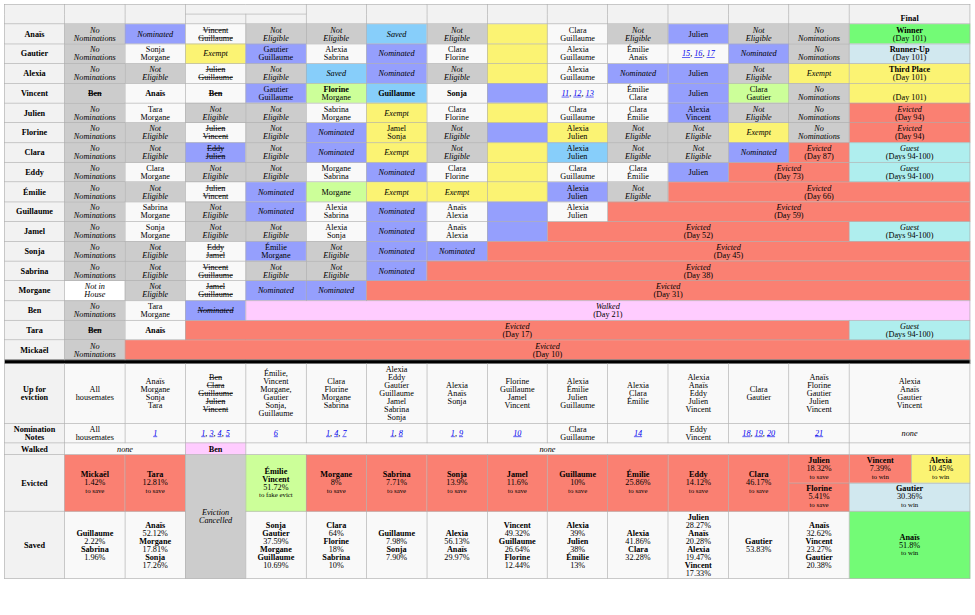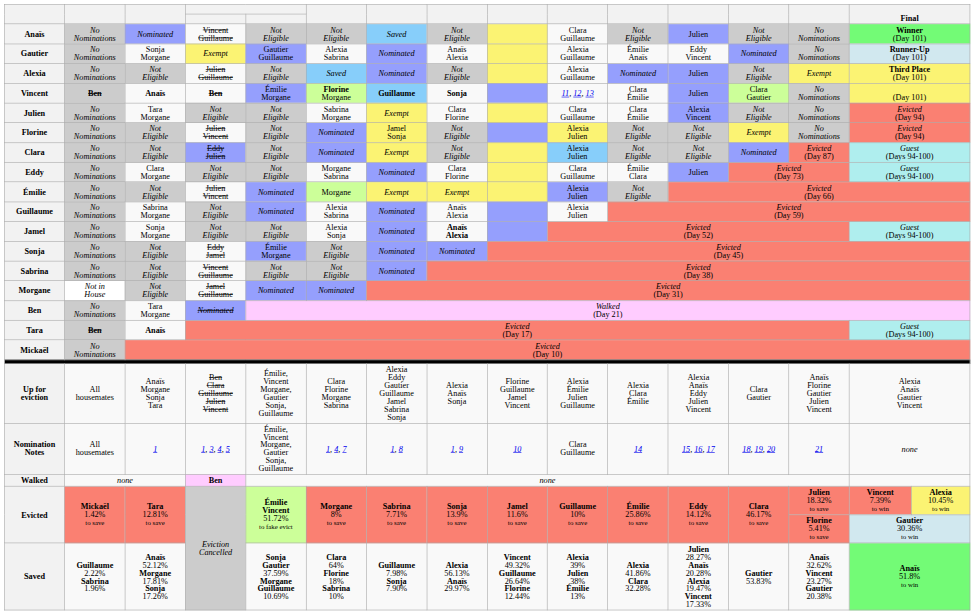Gautier | column 8: Clara Florine -> Anaïs Alexia
Gautier | column 12: 15, 16, 17 -> Eddy Vincent
Vincent | column 5: Gautier Guillaume -> Émilie Morgane
Vincent | column 11: Émilie Clara -> Clara Émilie
Eddy | column 11: Clara Émilie -> Émilie Clara
Jamel | column 8: normal -> bold
Nomination Notes | column 5: 6 -> Émilie, Vincent Morgane, Gautier Sonja, Guillaume
Nomination Notes | column 12: Eddy Vincent -> 15, 16, 17
